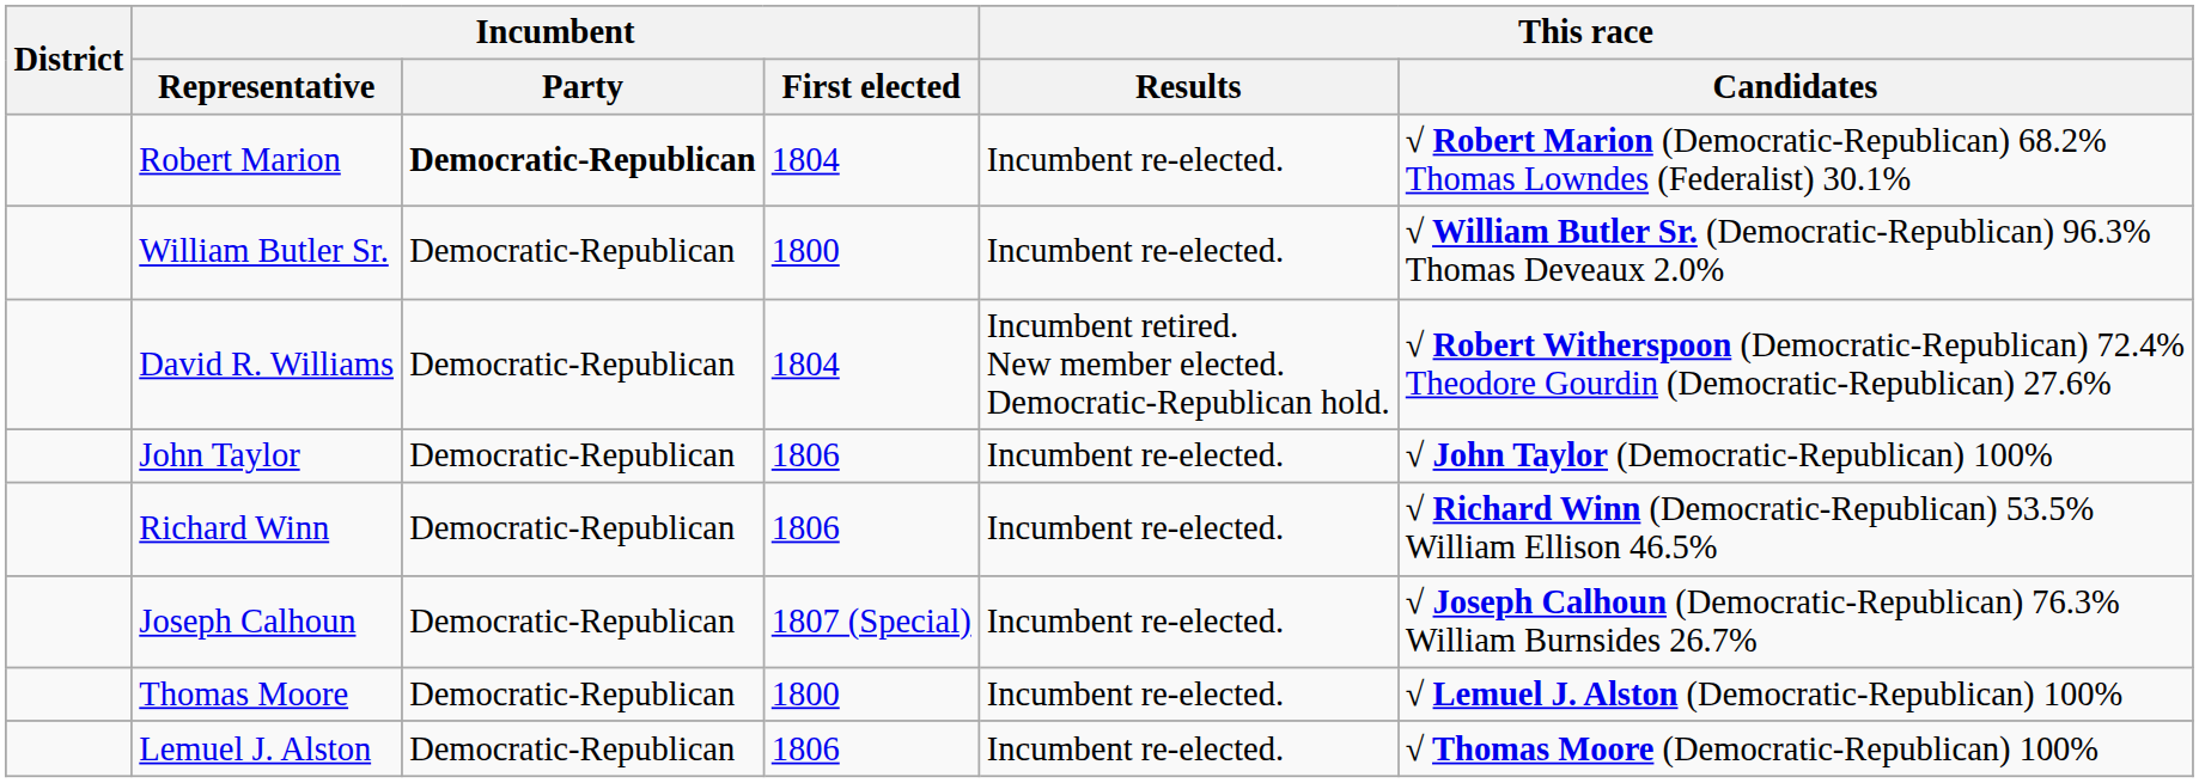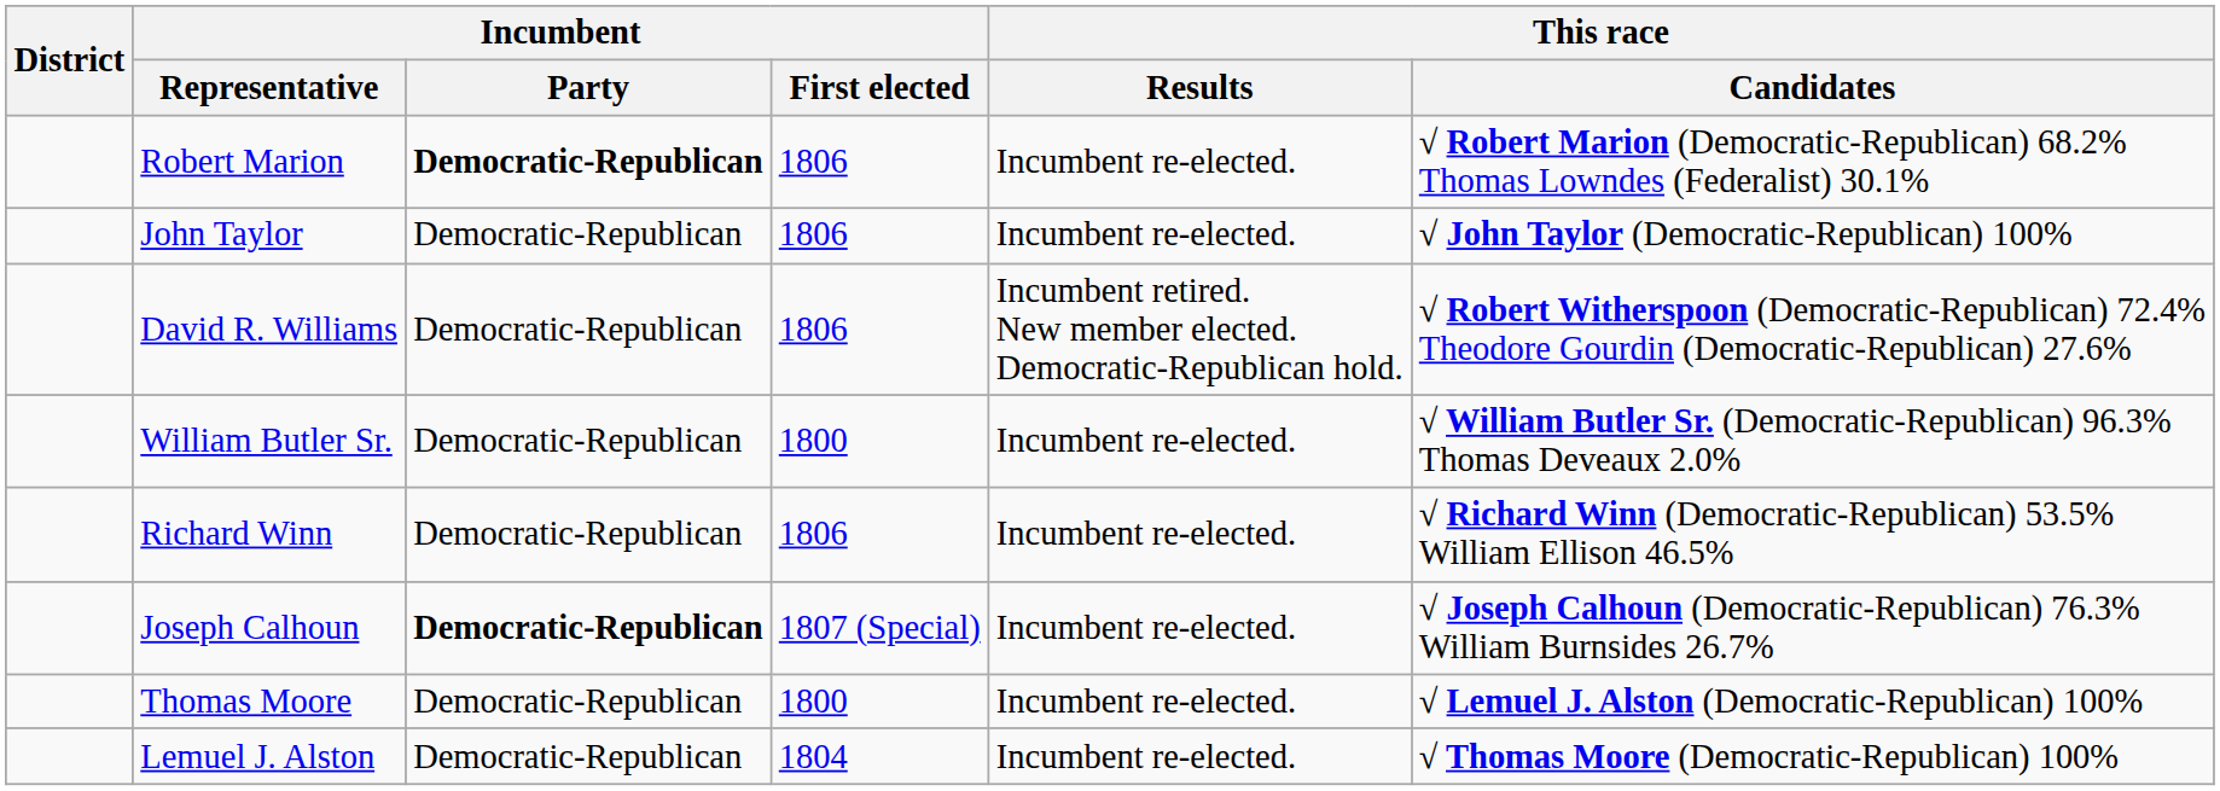Robert Marion | Incumbent / First elected: 1804 -> 1806
rows swapped: William Butler Sr. <-> John Taylor
David R. Williams | Incumbent / First elected: 1804 -> 1806
Joseph Calhoun | Incumbent / Party: normal -> bold
Lemuel J. Alston | Incumbent / First elected: 1806 -> 1804
